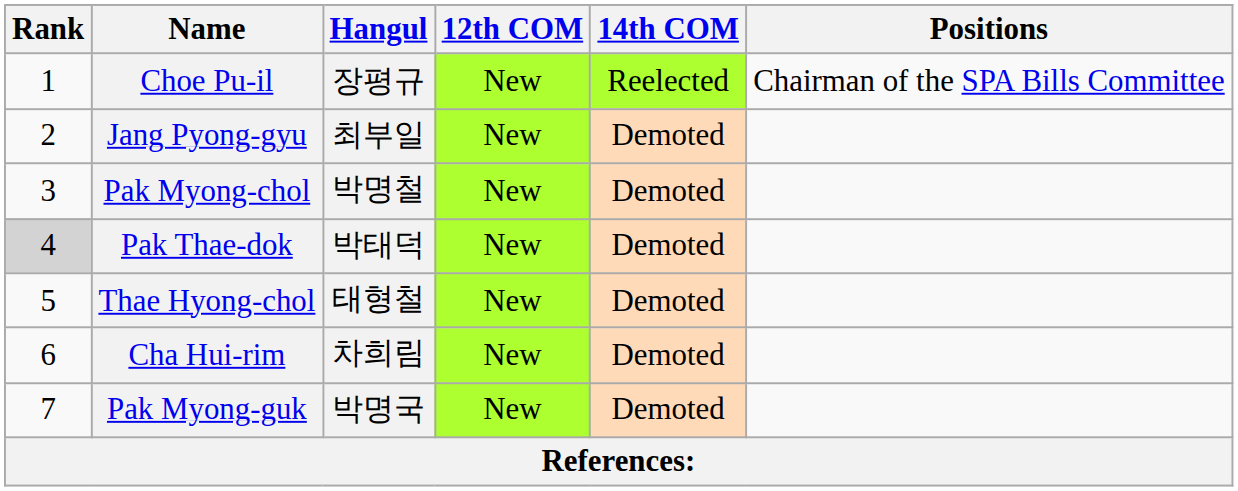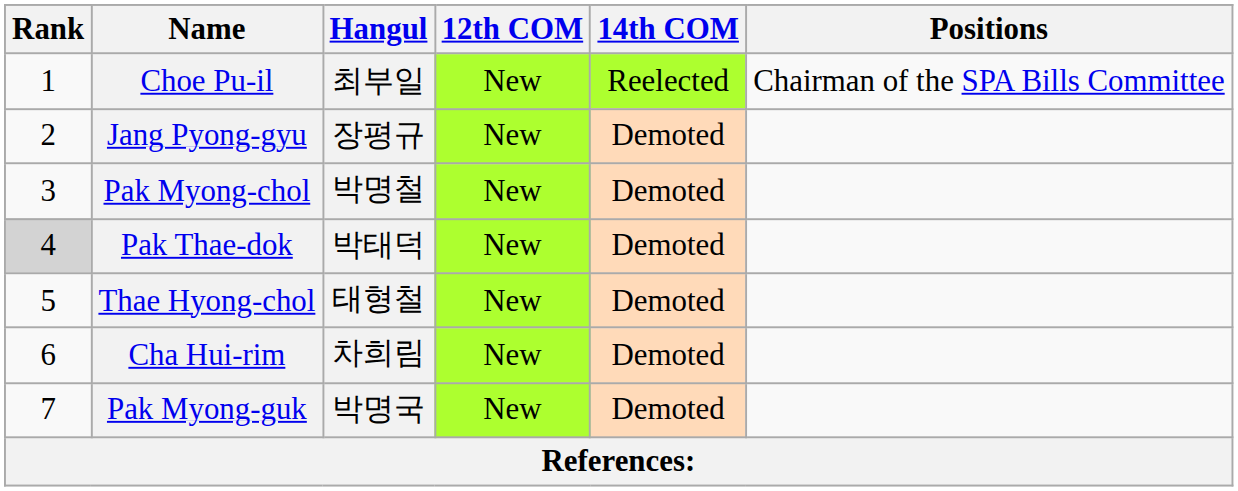Choe Pu-il | Hangul: 장평규 -> 최부일
Jang Pyong-gyu | Hangul: 최부일 -> 장평규
